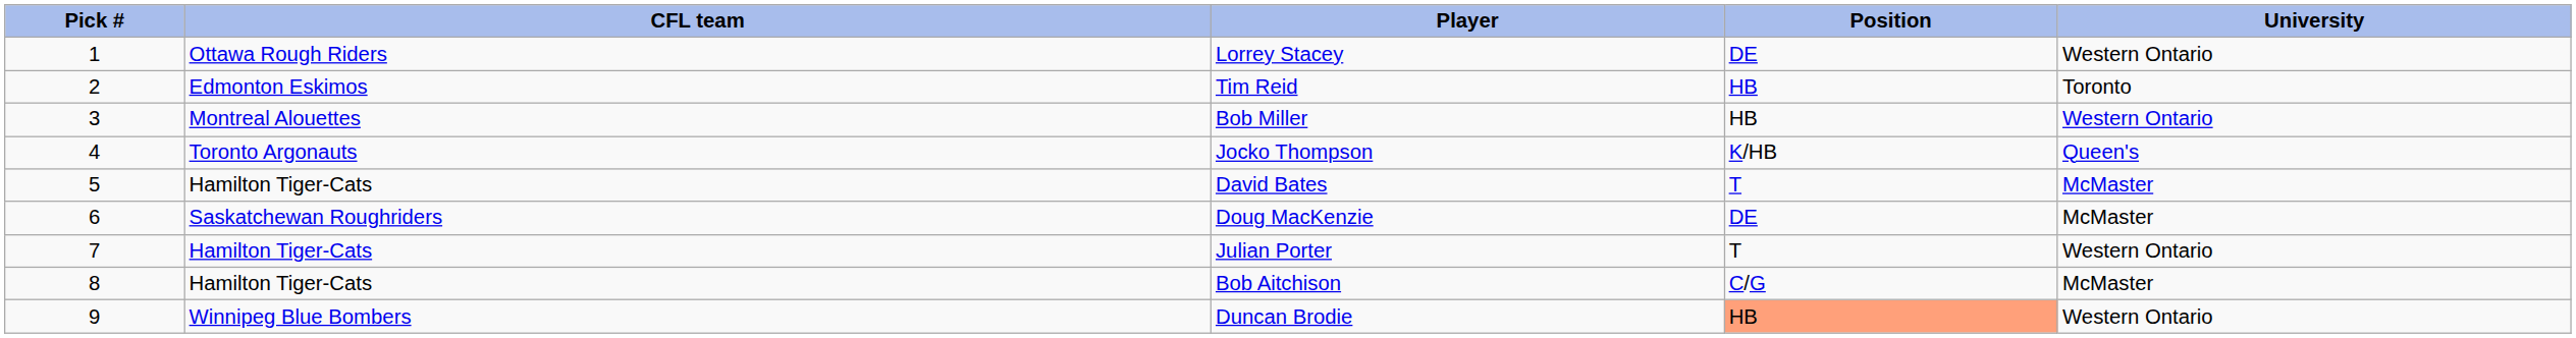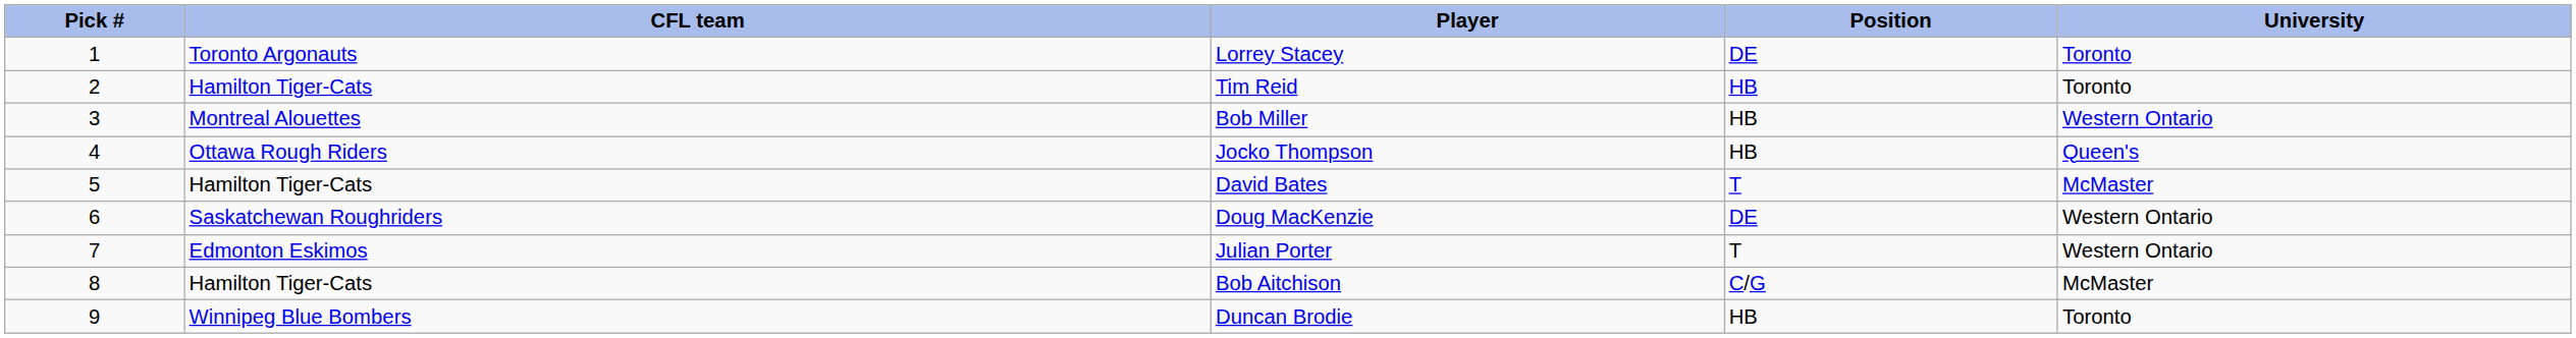Lorrey Stacey | CFL team: Ottawa Rough Riders -> Toronto Argonauts
Lorrey Stacey | University: Western Ontario -> Toronto
Tim Reid | CFL team: Edmonton Eskimos -> Hamilton Tiger-Cats
Jocko Thompson | CFL team: Toronto Argonauts -> Ottawa Rough Riders
Jocko Thompson | Position: K/HB -> HB
Doug MacKenzie | University: McMaster -> Western Ontario
Julian Porter | CFL team: Hamilton Tiger-Cats -> Edmonton Eskimos
Duncan Brodie | Position: lightsalmon background -> no background
Duncan Brodie | University: Western Ontario -> Toronto
